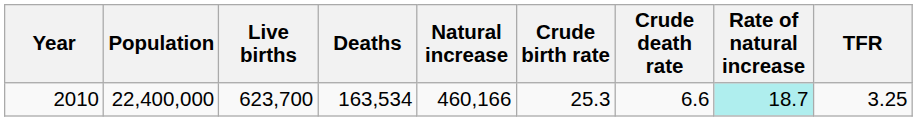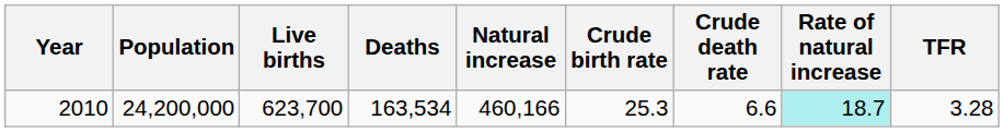2010 | Population: 22,400,000 -> 24,200,000
2010 | TFR: 3.25 -> 3.28
